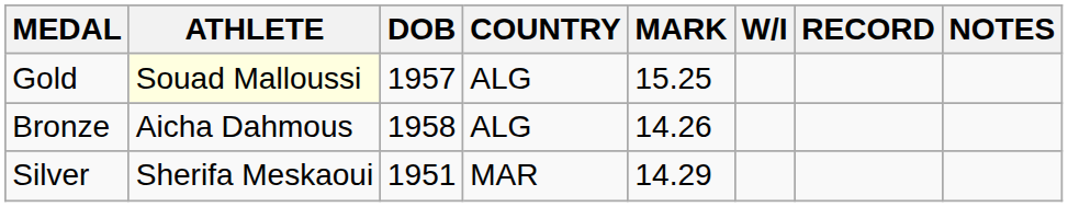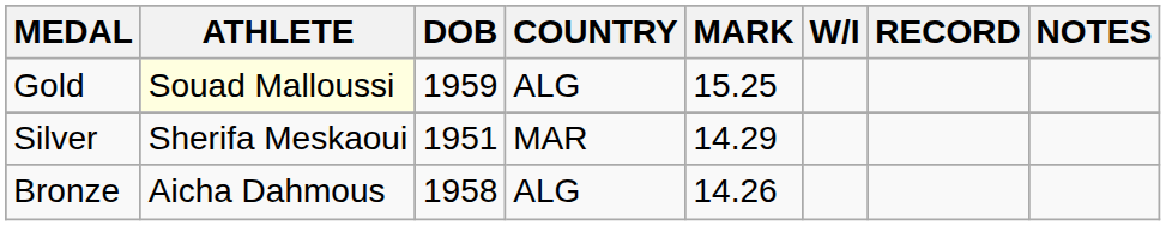Gold | DOB: 1957 -> 1959
rows swapped: Silver <-> Bronze
